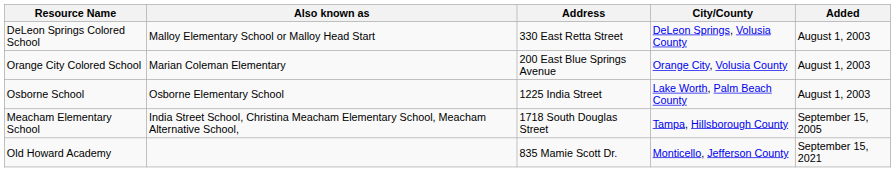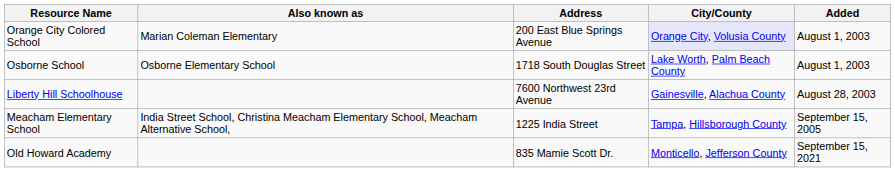- row: DeLeon Springs Colored School | Malloy Elementary School or Malloy Head Start | 330 East Retta Street | DeLeon Springs, Volusia County | August 1, 2003
Orange City Colored School | City/County: no background -> lavender background
Osborne School | Address: 1225 India Street -> 1718 South Douglas Street
+ row: Liberty Hill Schoolhouse | 7600 Northwest 23rd Avenue | Gainesville, Alachua County | August 28, 2003
Meacham Elementary School | Address: 1718 South Douglas Street -> 1225 India Street
